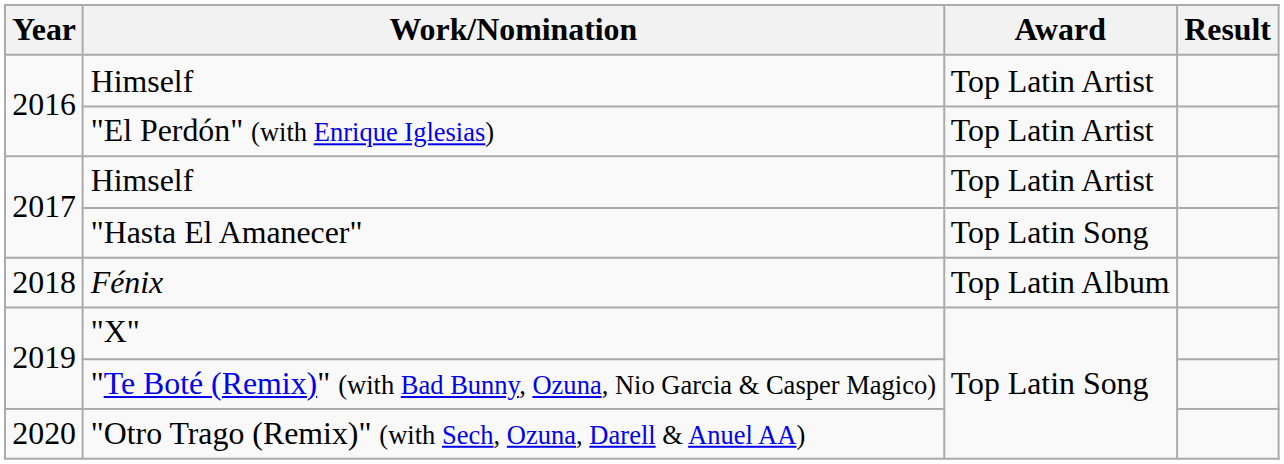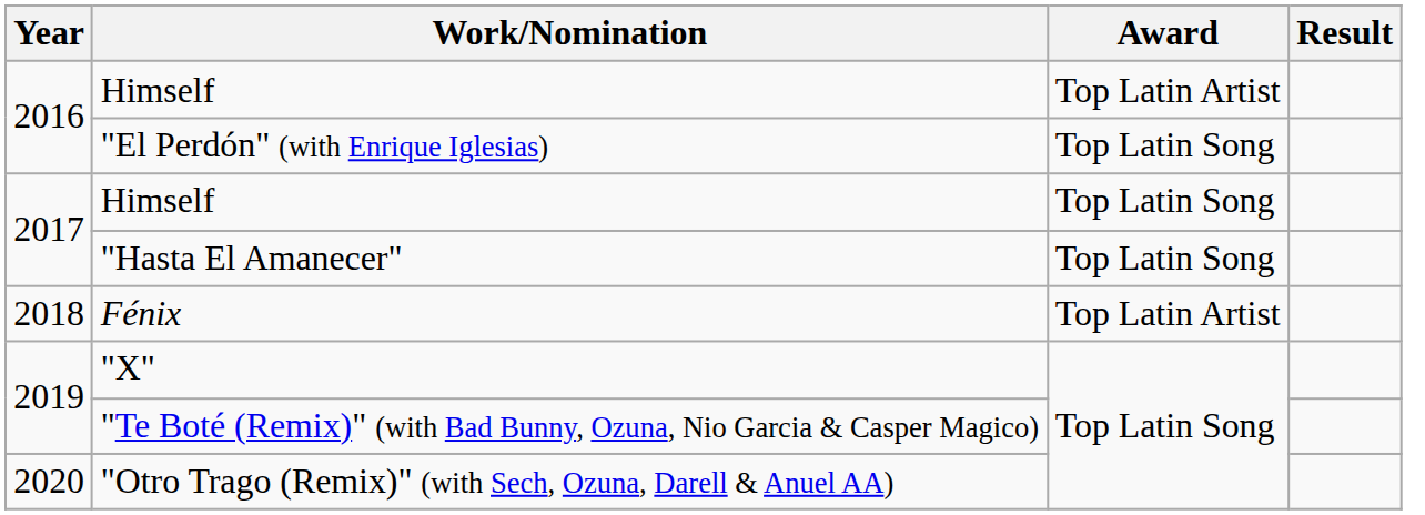"El Perdón" (with Enrique Iglesias) | Award: Top Latin Artist -> Top Latin Song
2017 / Himself | Award: Top Latin Artist -> Top Latin Song
Fénix | Award: Top Latin Album -> Top Latin Artist
